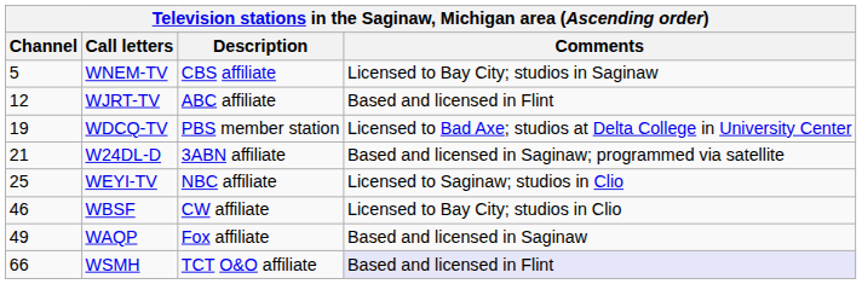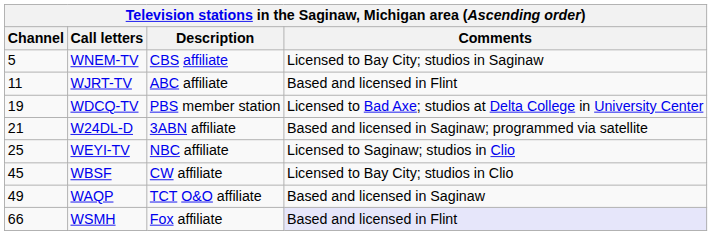WJRT-TV | Channel: 12 -> 11
WBSF | Channel: 46 -> 45
WAQP | Description: Fox affiliate -> TCT O&O affiliate
WSMH | Description: TCT O&O affiliate -> Fox affiliate
